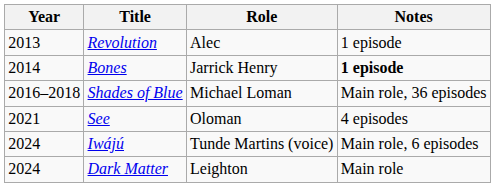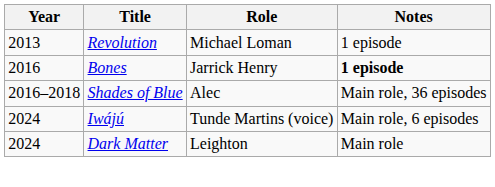Revolution | Role: Alec -> Michael Loman
Bones | Year: 2014 -> 2016
Shades of Blue | Role: Michael Loman -> Alec
- row: 2021 | See | Oloman | 4 episodes
